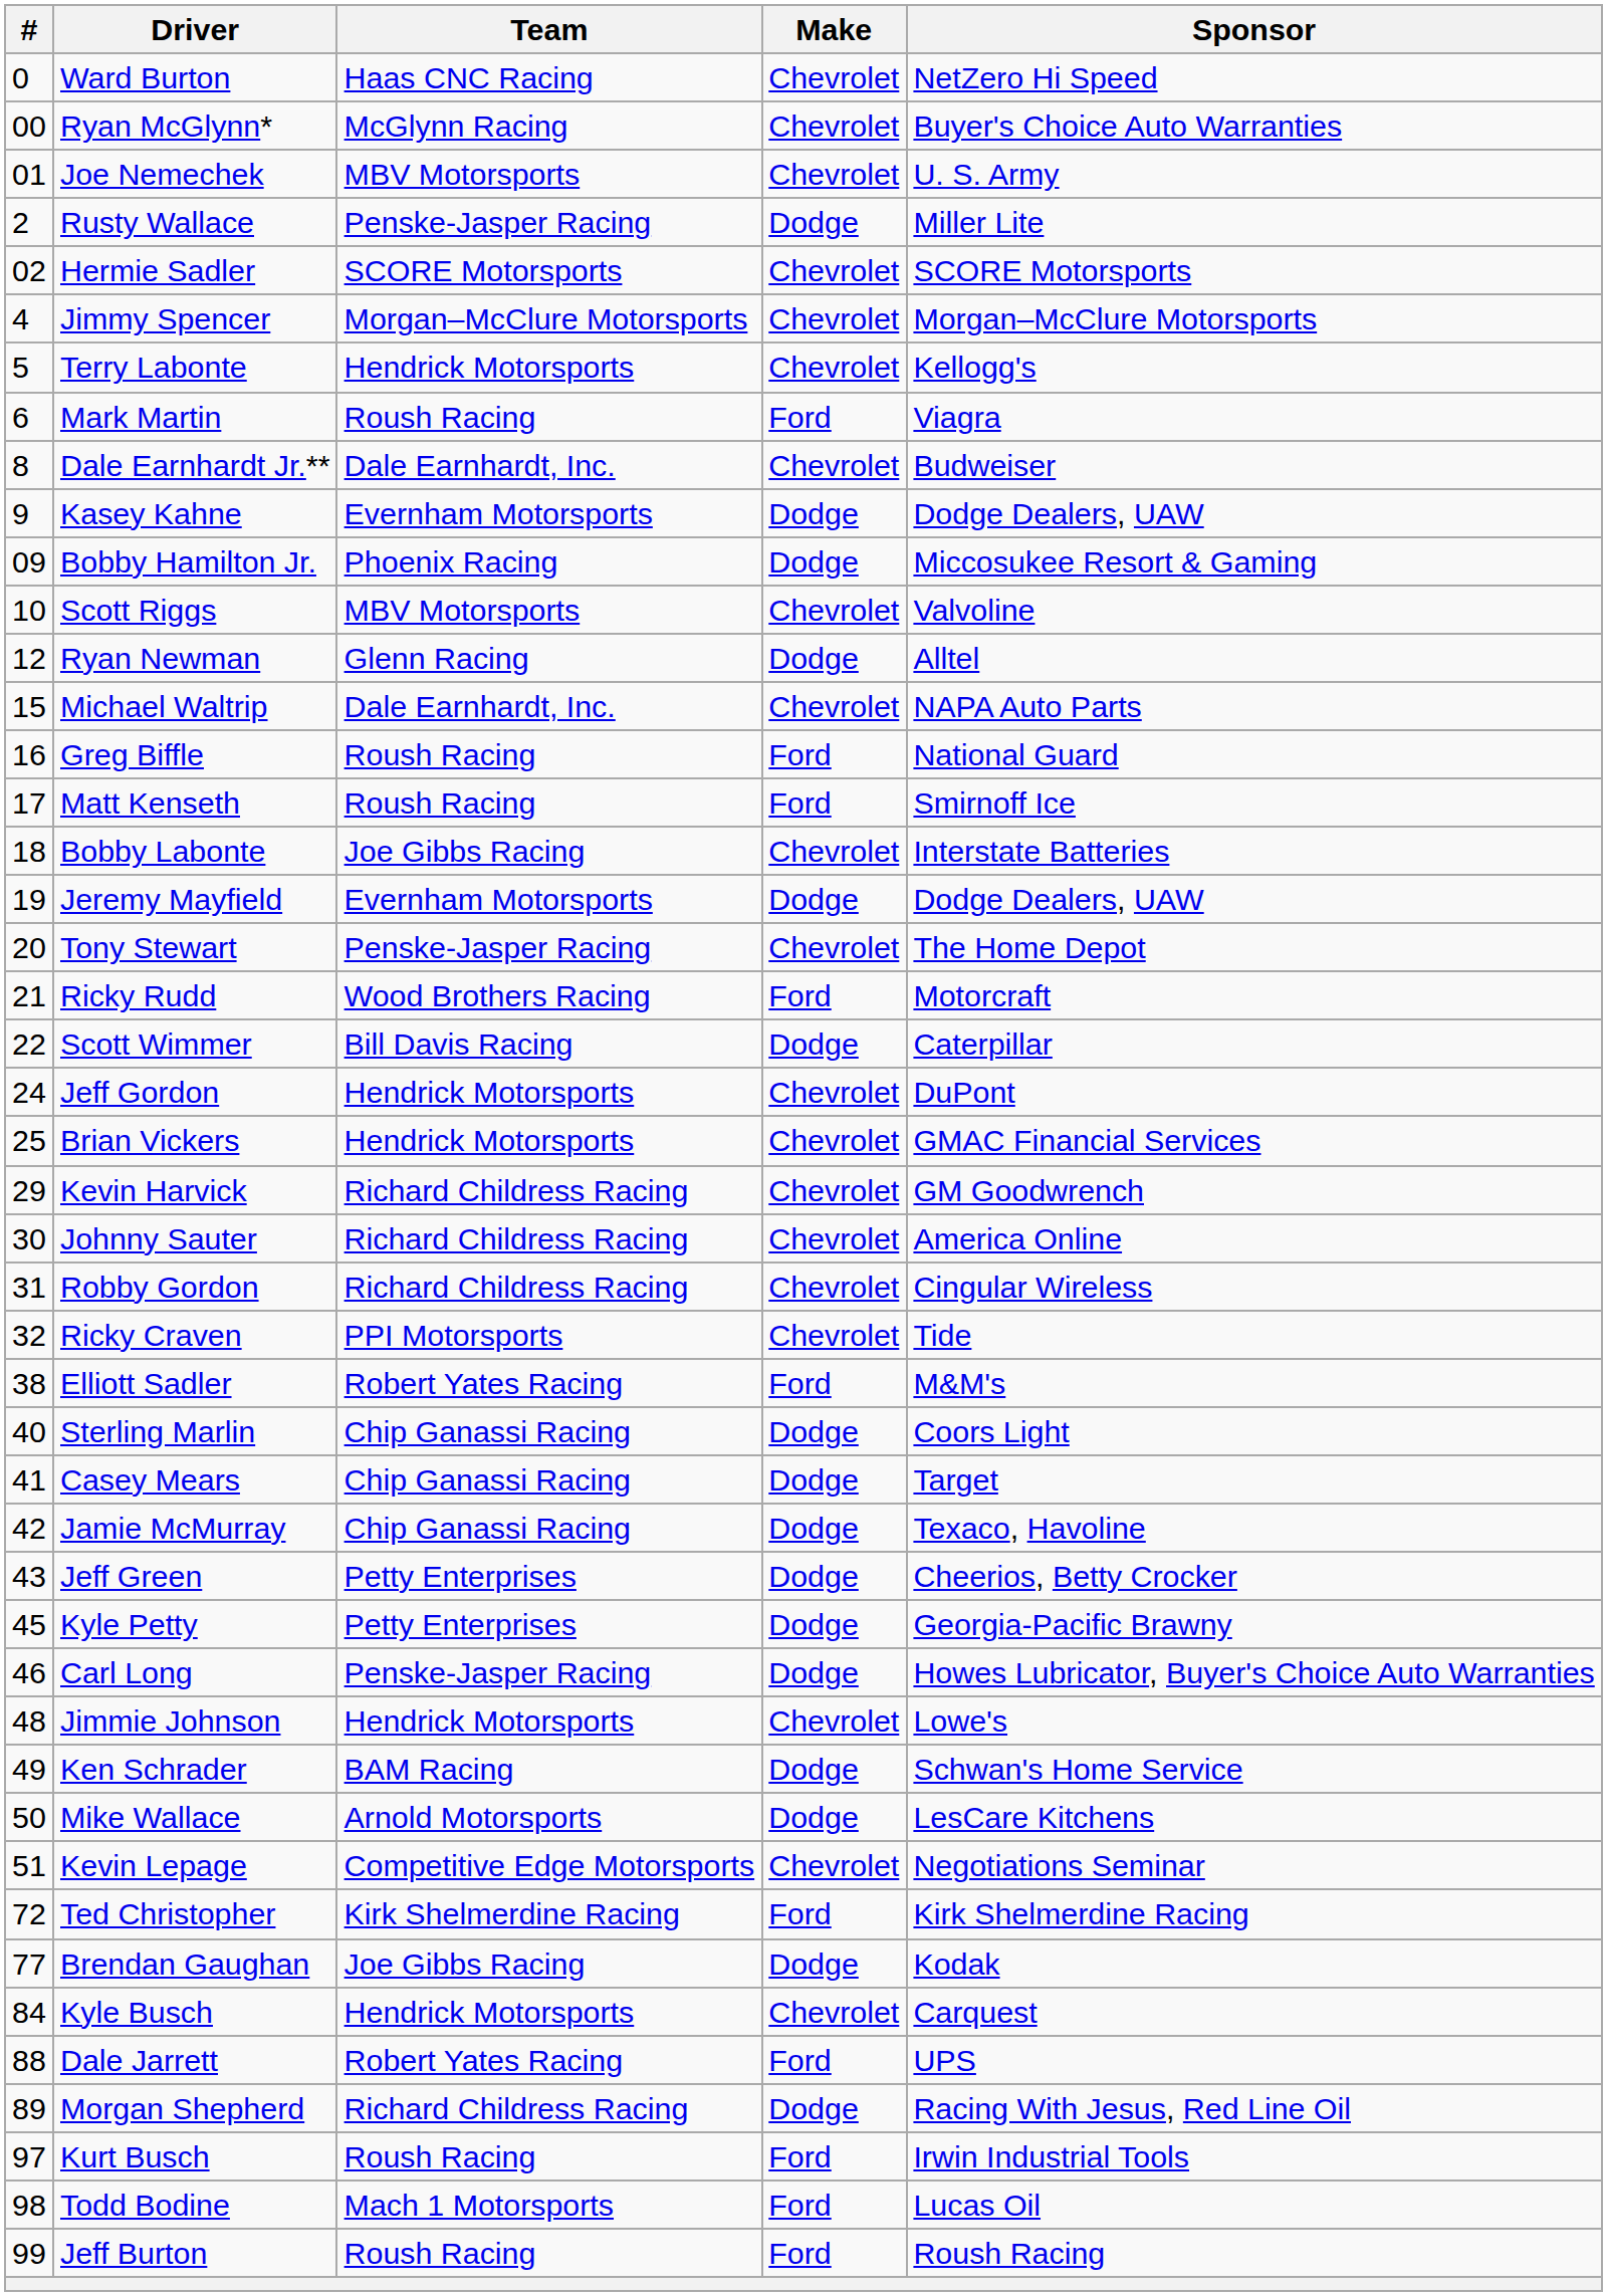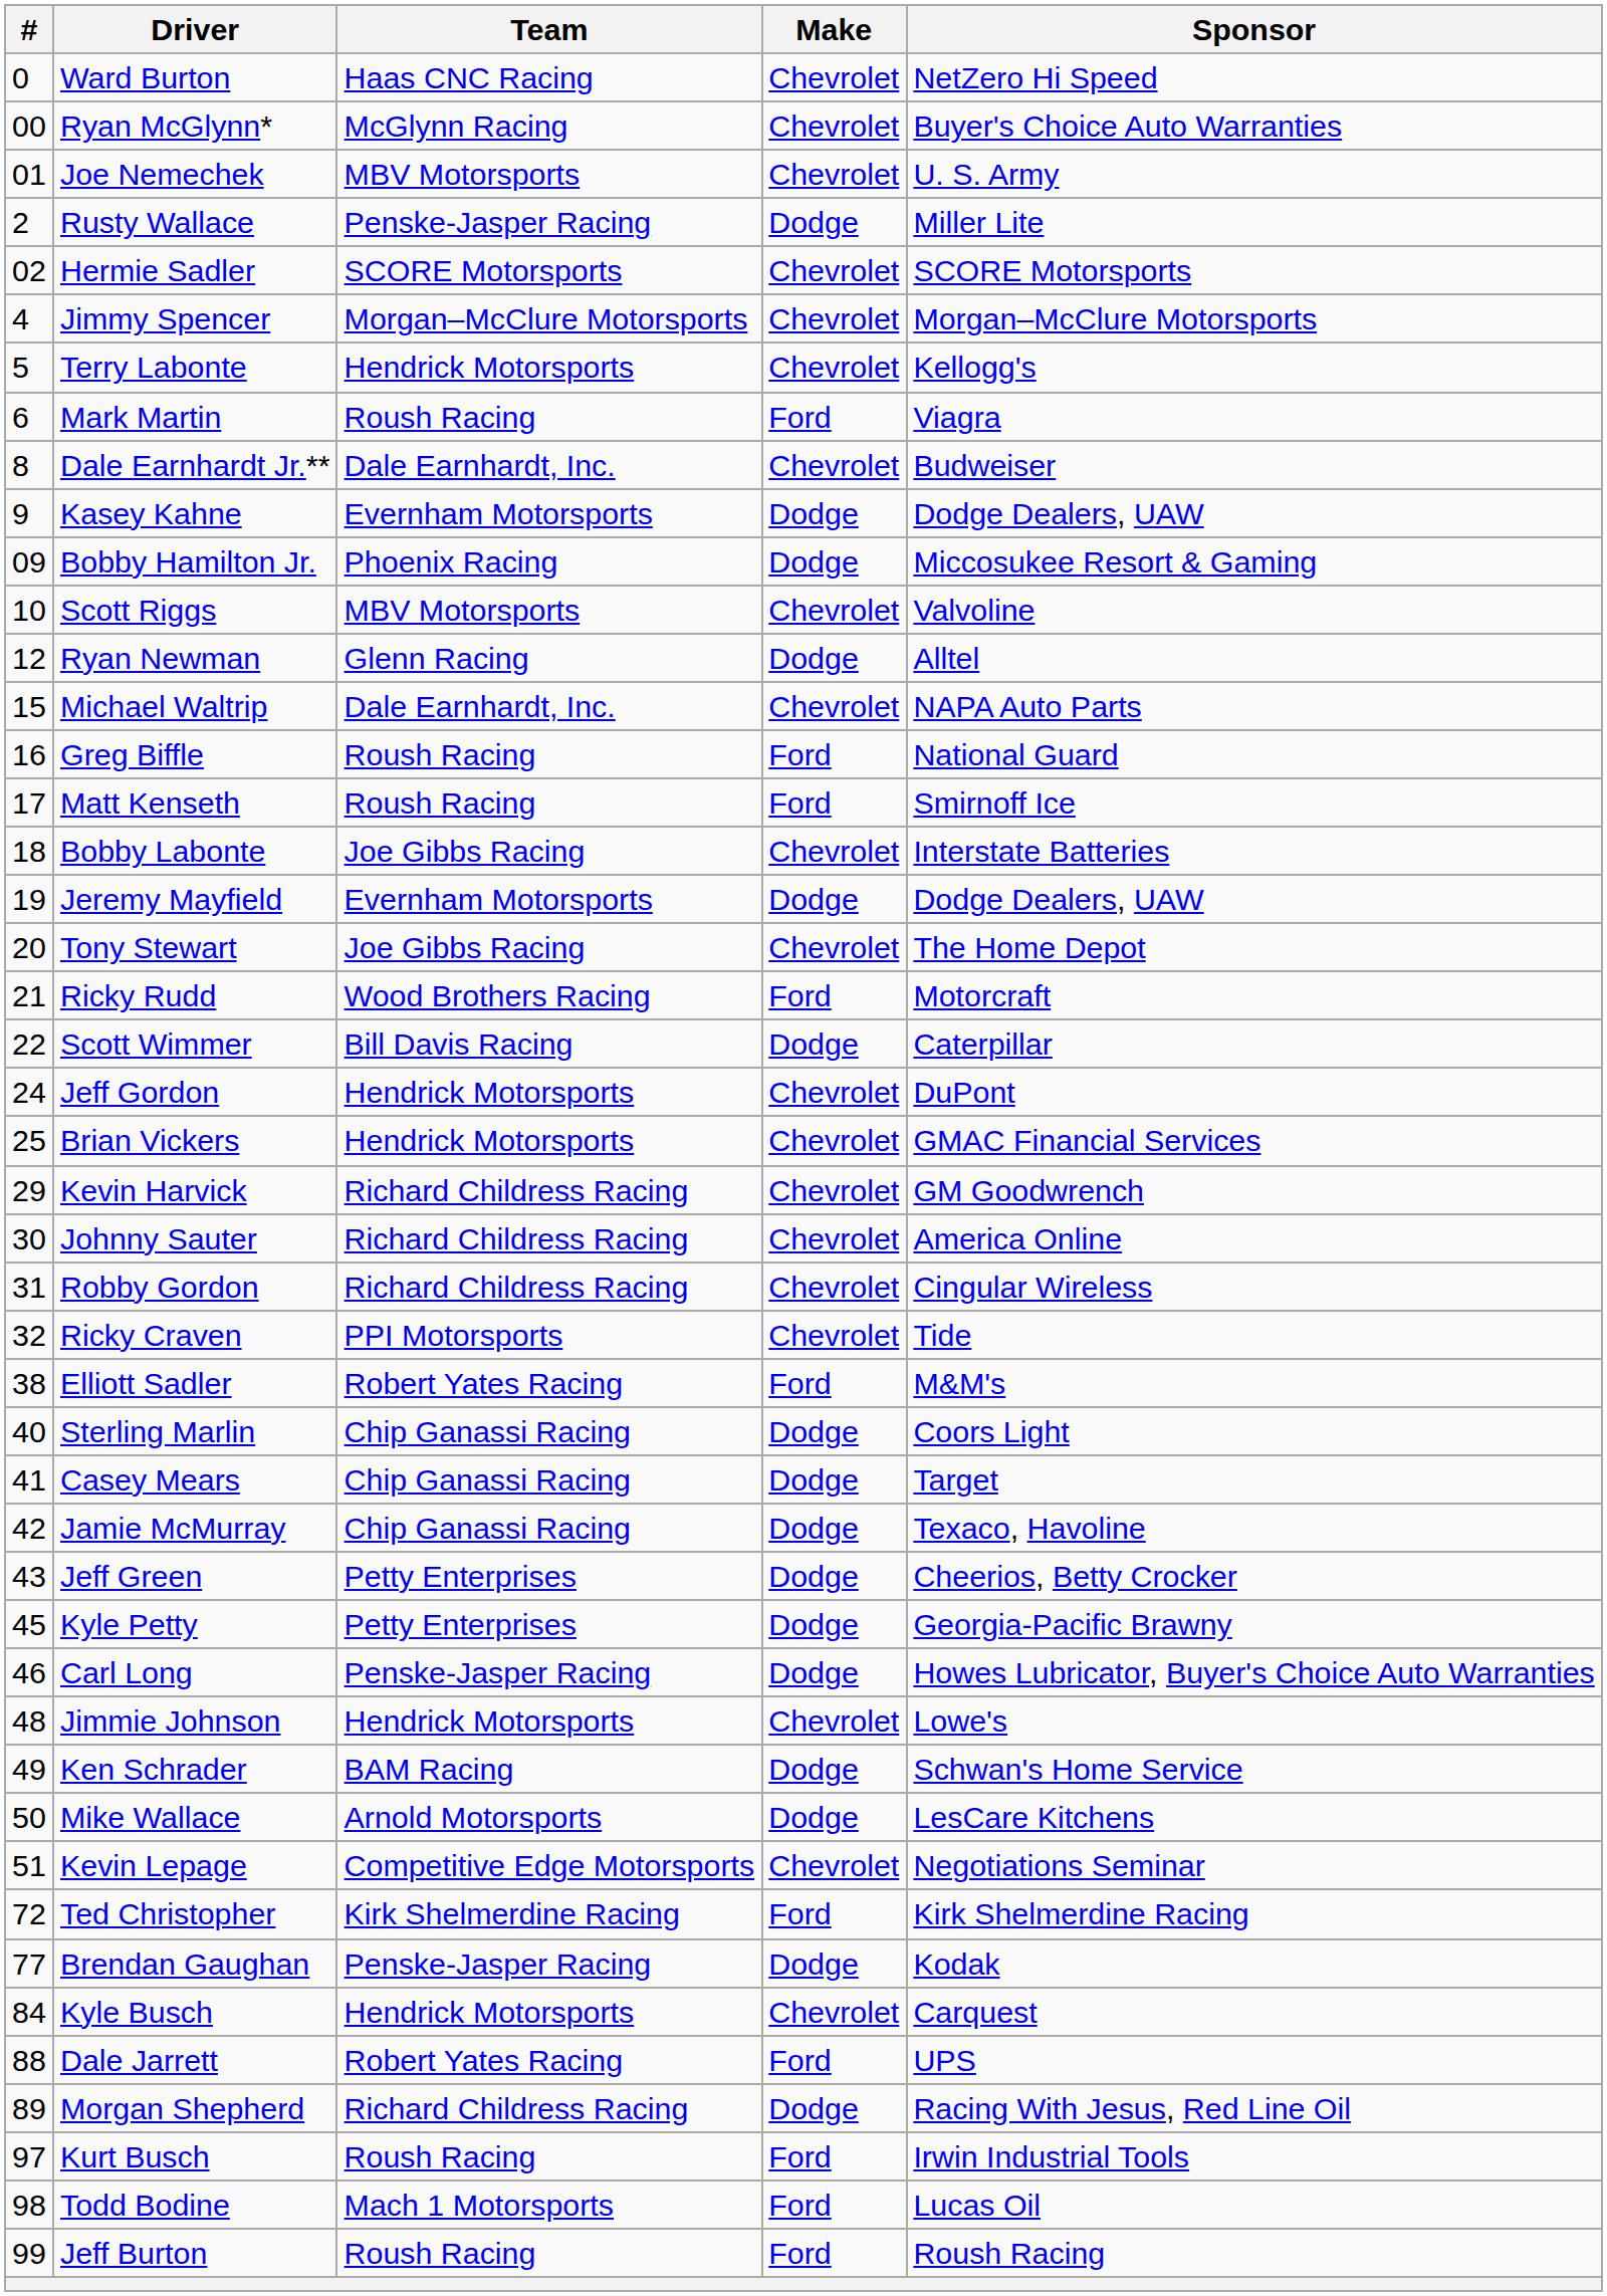Tony Stewart | Team: Penske-Jasper Racing -> Joe Gibbs Racing
Brendan Gaughan | Team: Joe Gibbs Racing -> Penske-Jasper Racing
